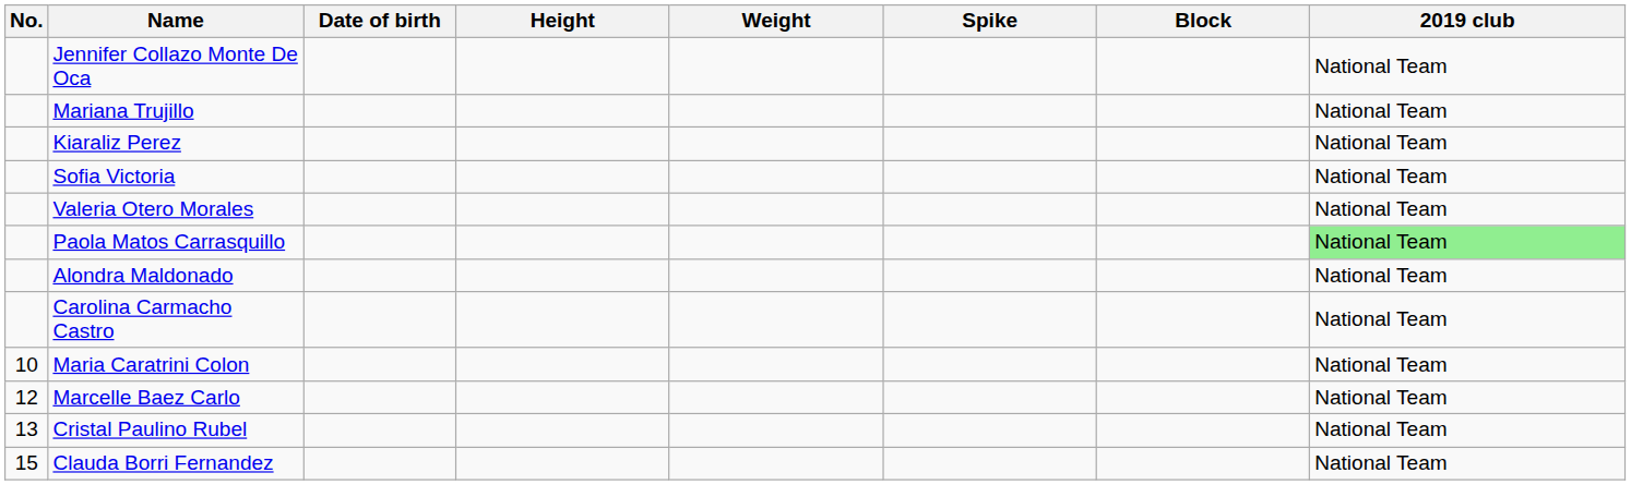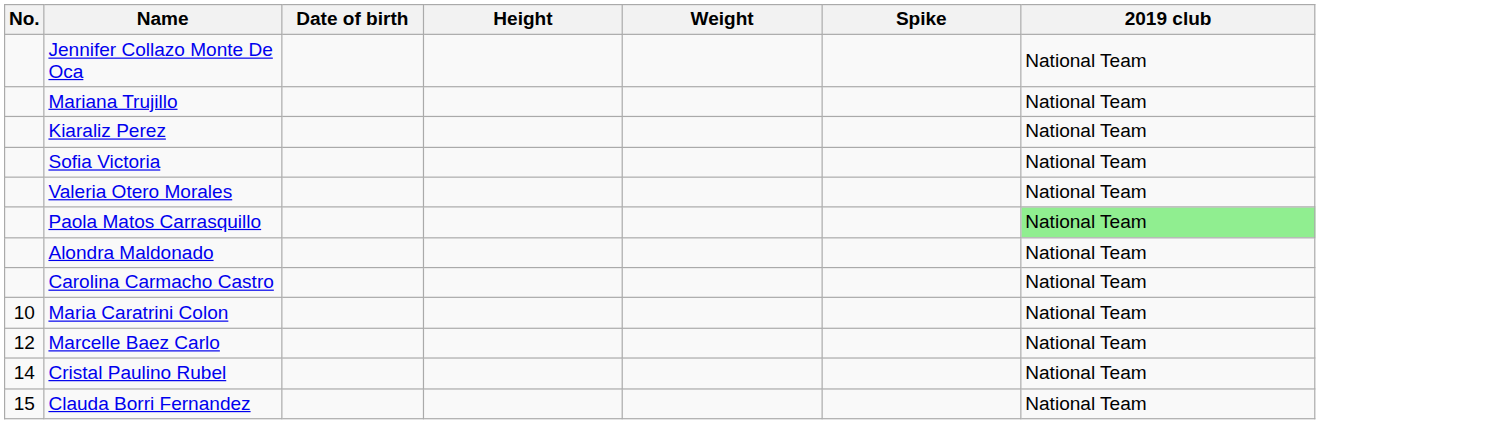- column: Block
Cristal Paulino Rubel | No.: 13 -> 14
